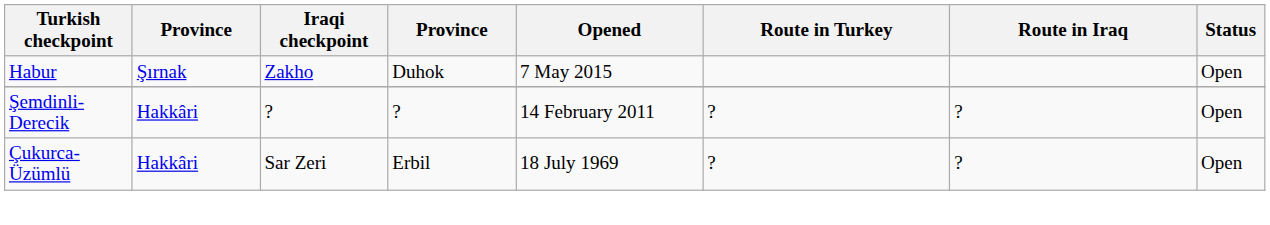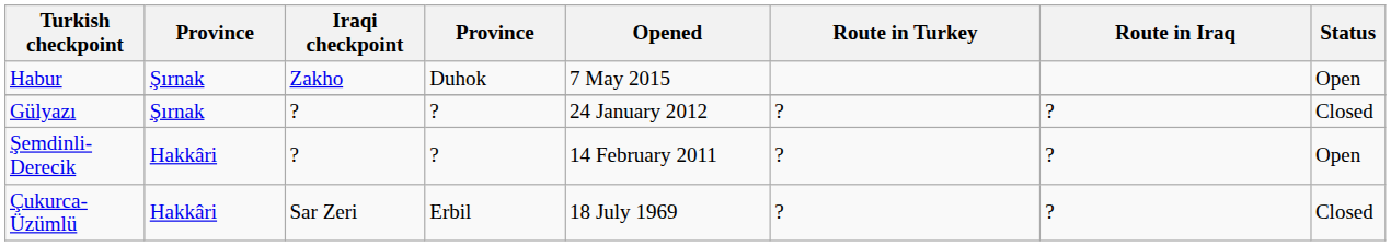+ row: Gülyazı | Şırnak | ? | ? | 24 January 2012 | ? | ? | Closed
Çukurca-Üzümlü | Status: Open -> Closed
